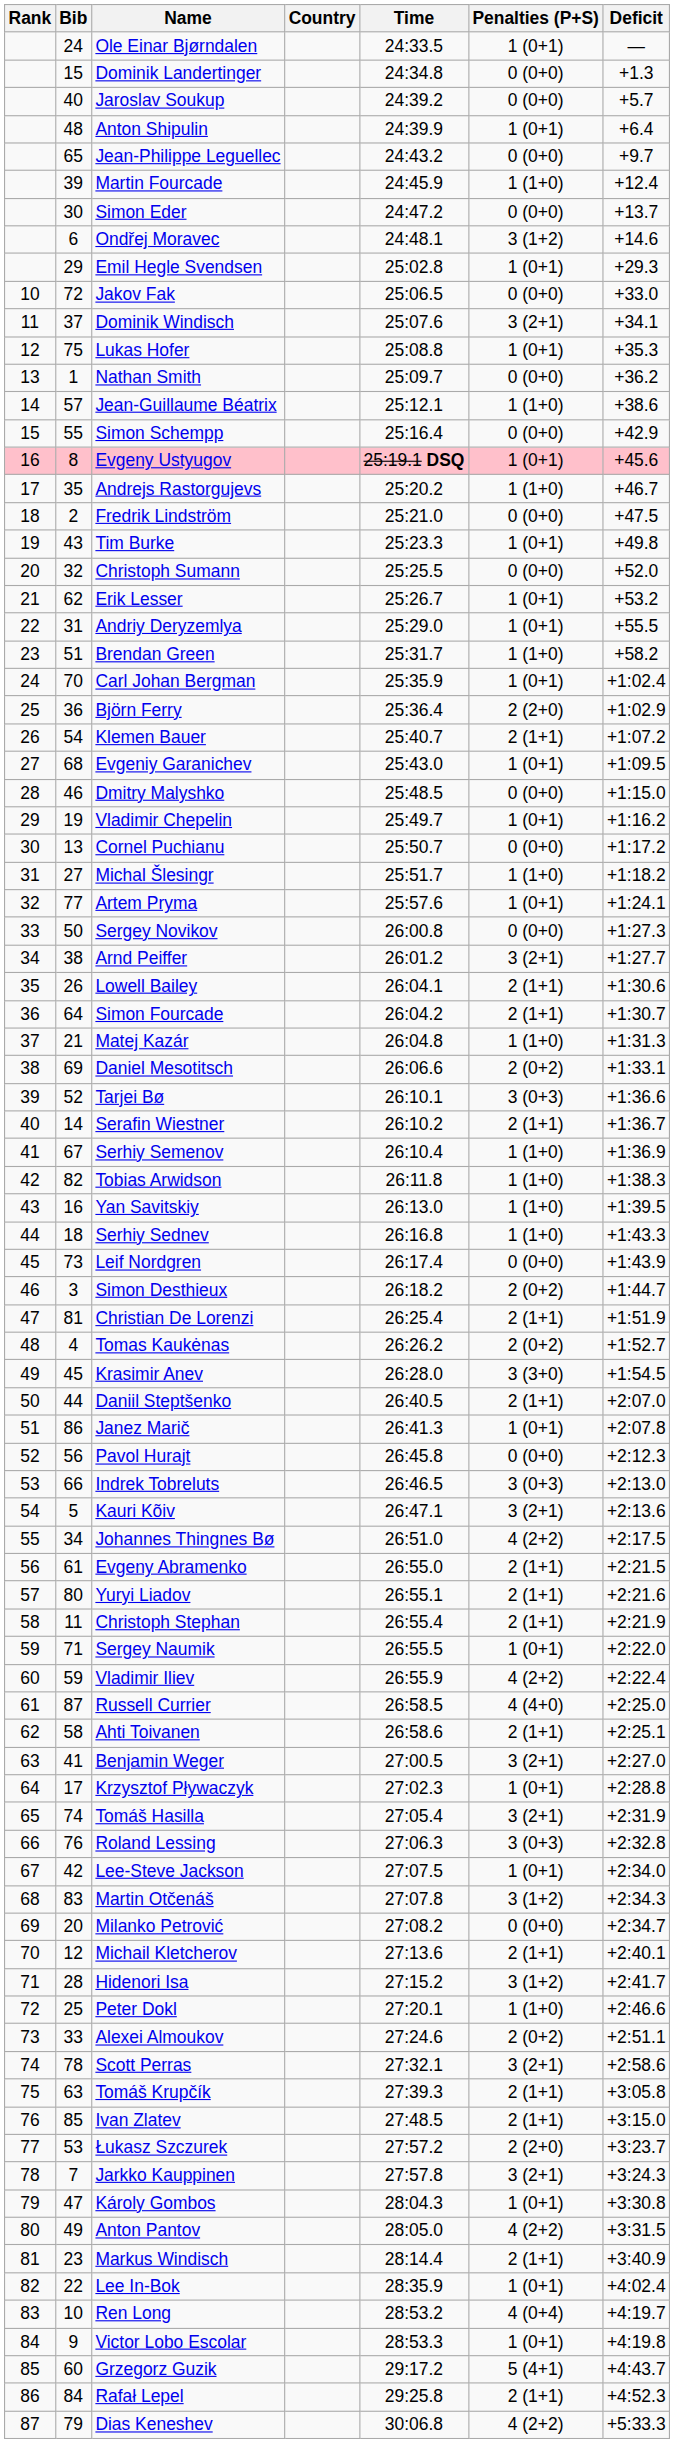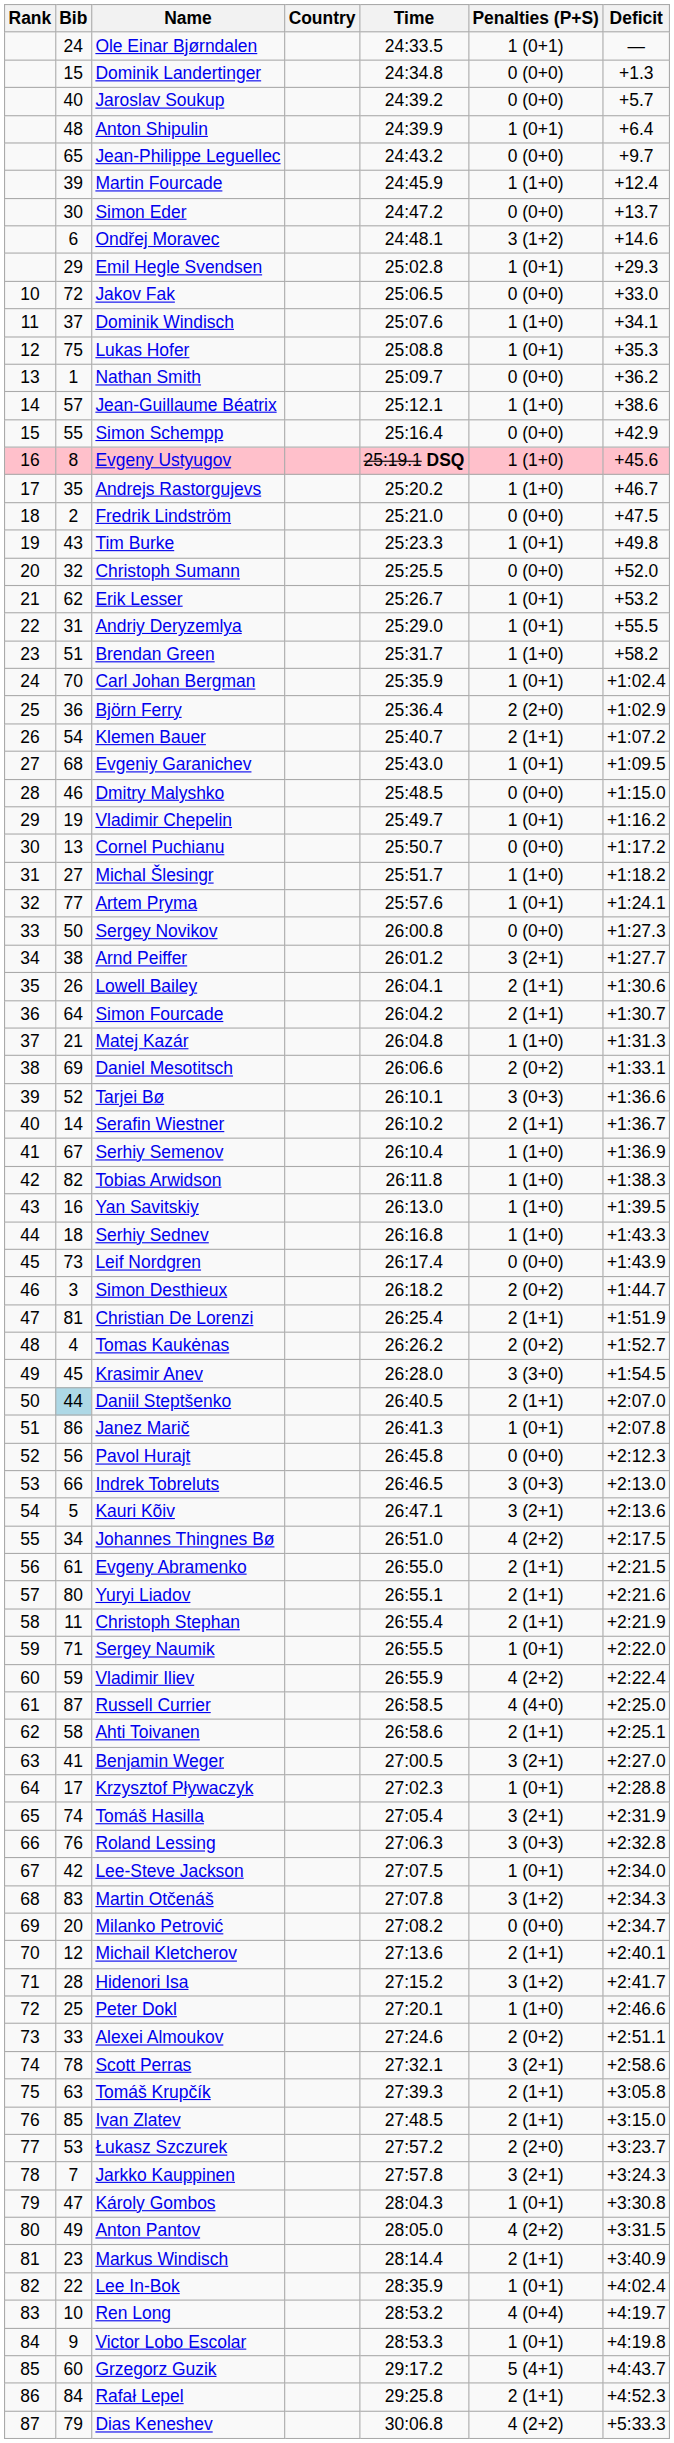Dominik Windisch | Penalties (P+S): 3 (2+1) -> 1 (1+0)
Evgeny Ustyugov | Penalties (P+S): 1 (0+1) -> 1 (1+0)
Daniil Steptšenko | Bib: no background -> lightblue background
